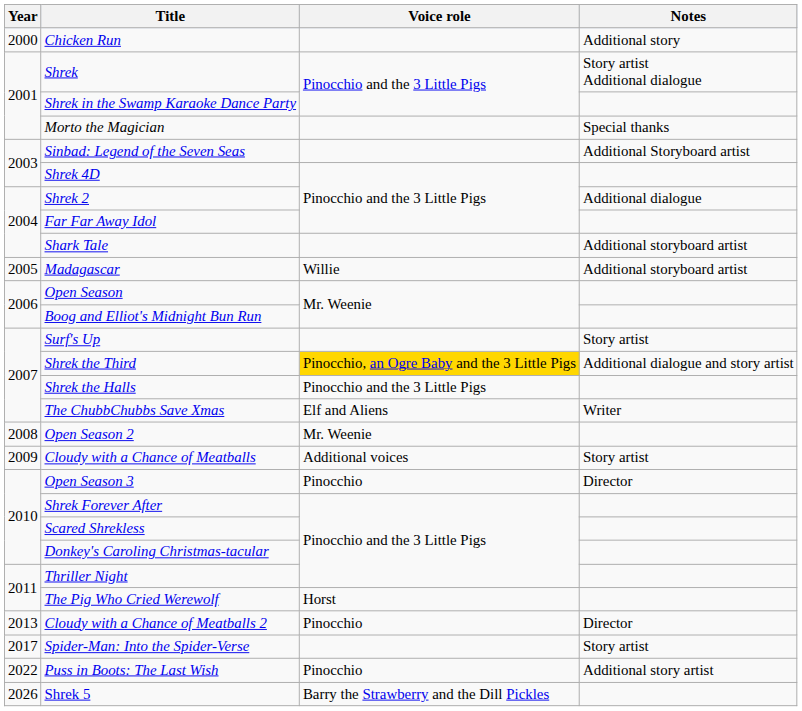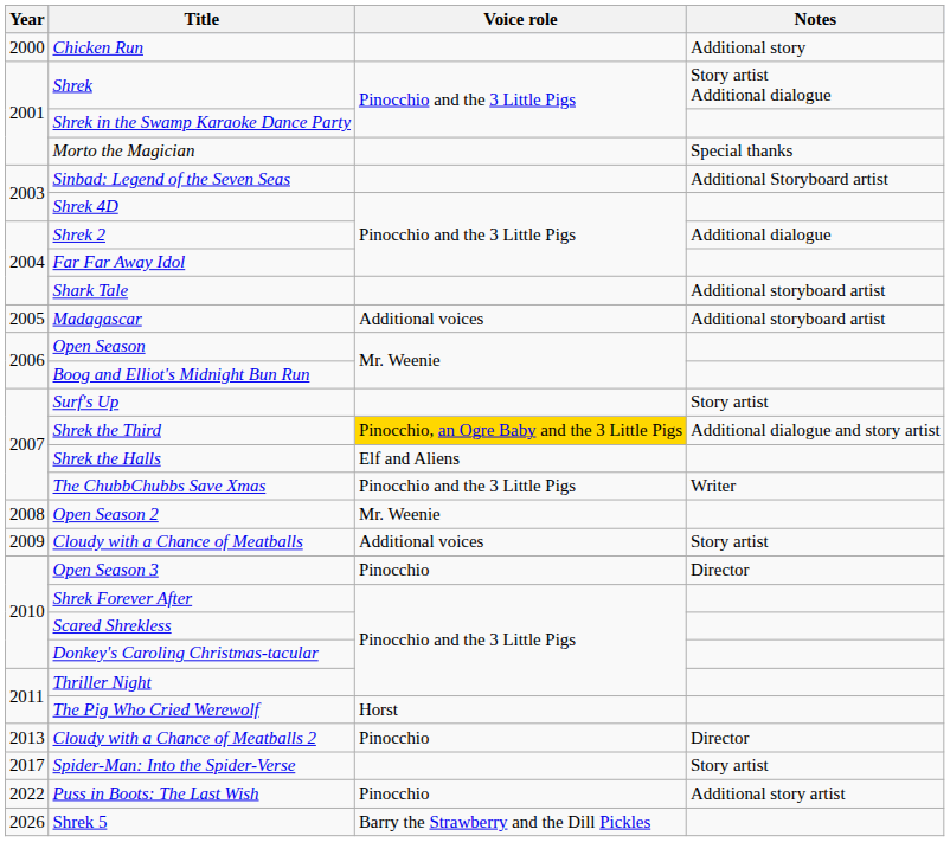Madagascar | Voice role: Willie -> Additional voices
Shrek the Halls | Voice role: Pinocchio and the 3 Little Pigs -> Elf and Aliens
The ChubbChubbs Save Xmas | Voice role: Elf and Aliens -> Pinocchio and the 3 Little Pigs
